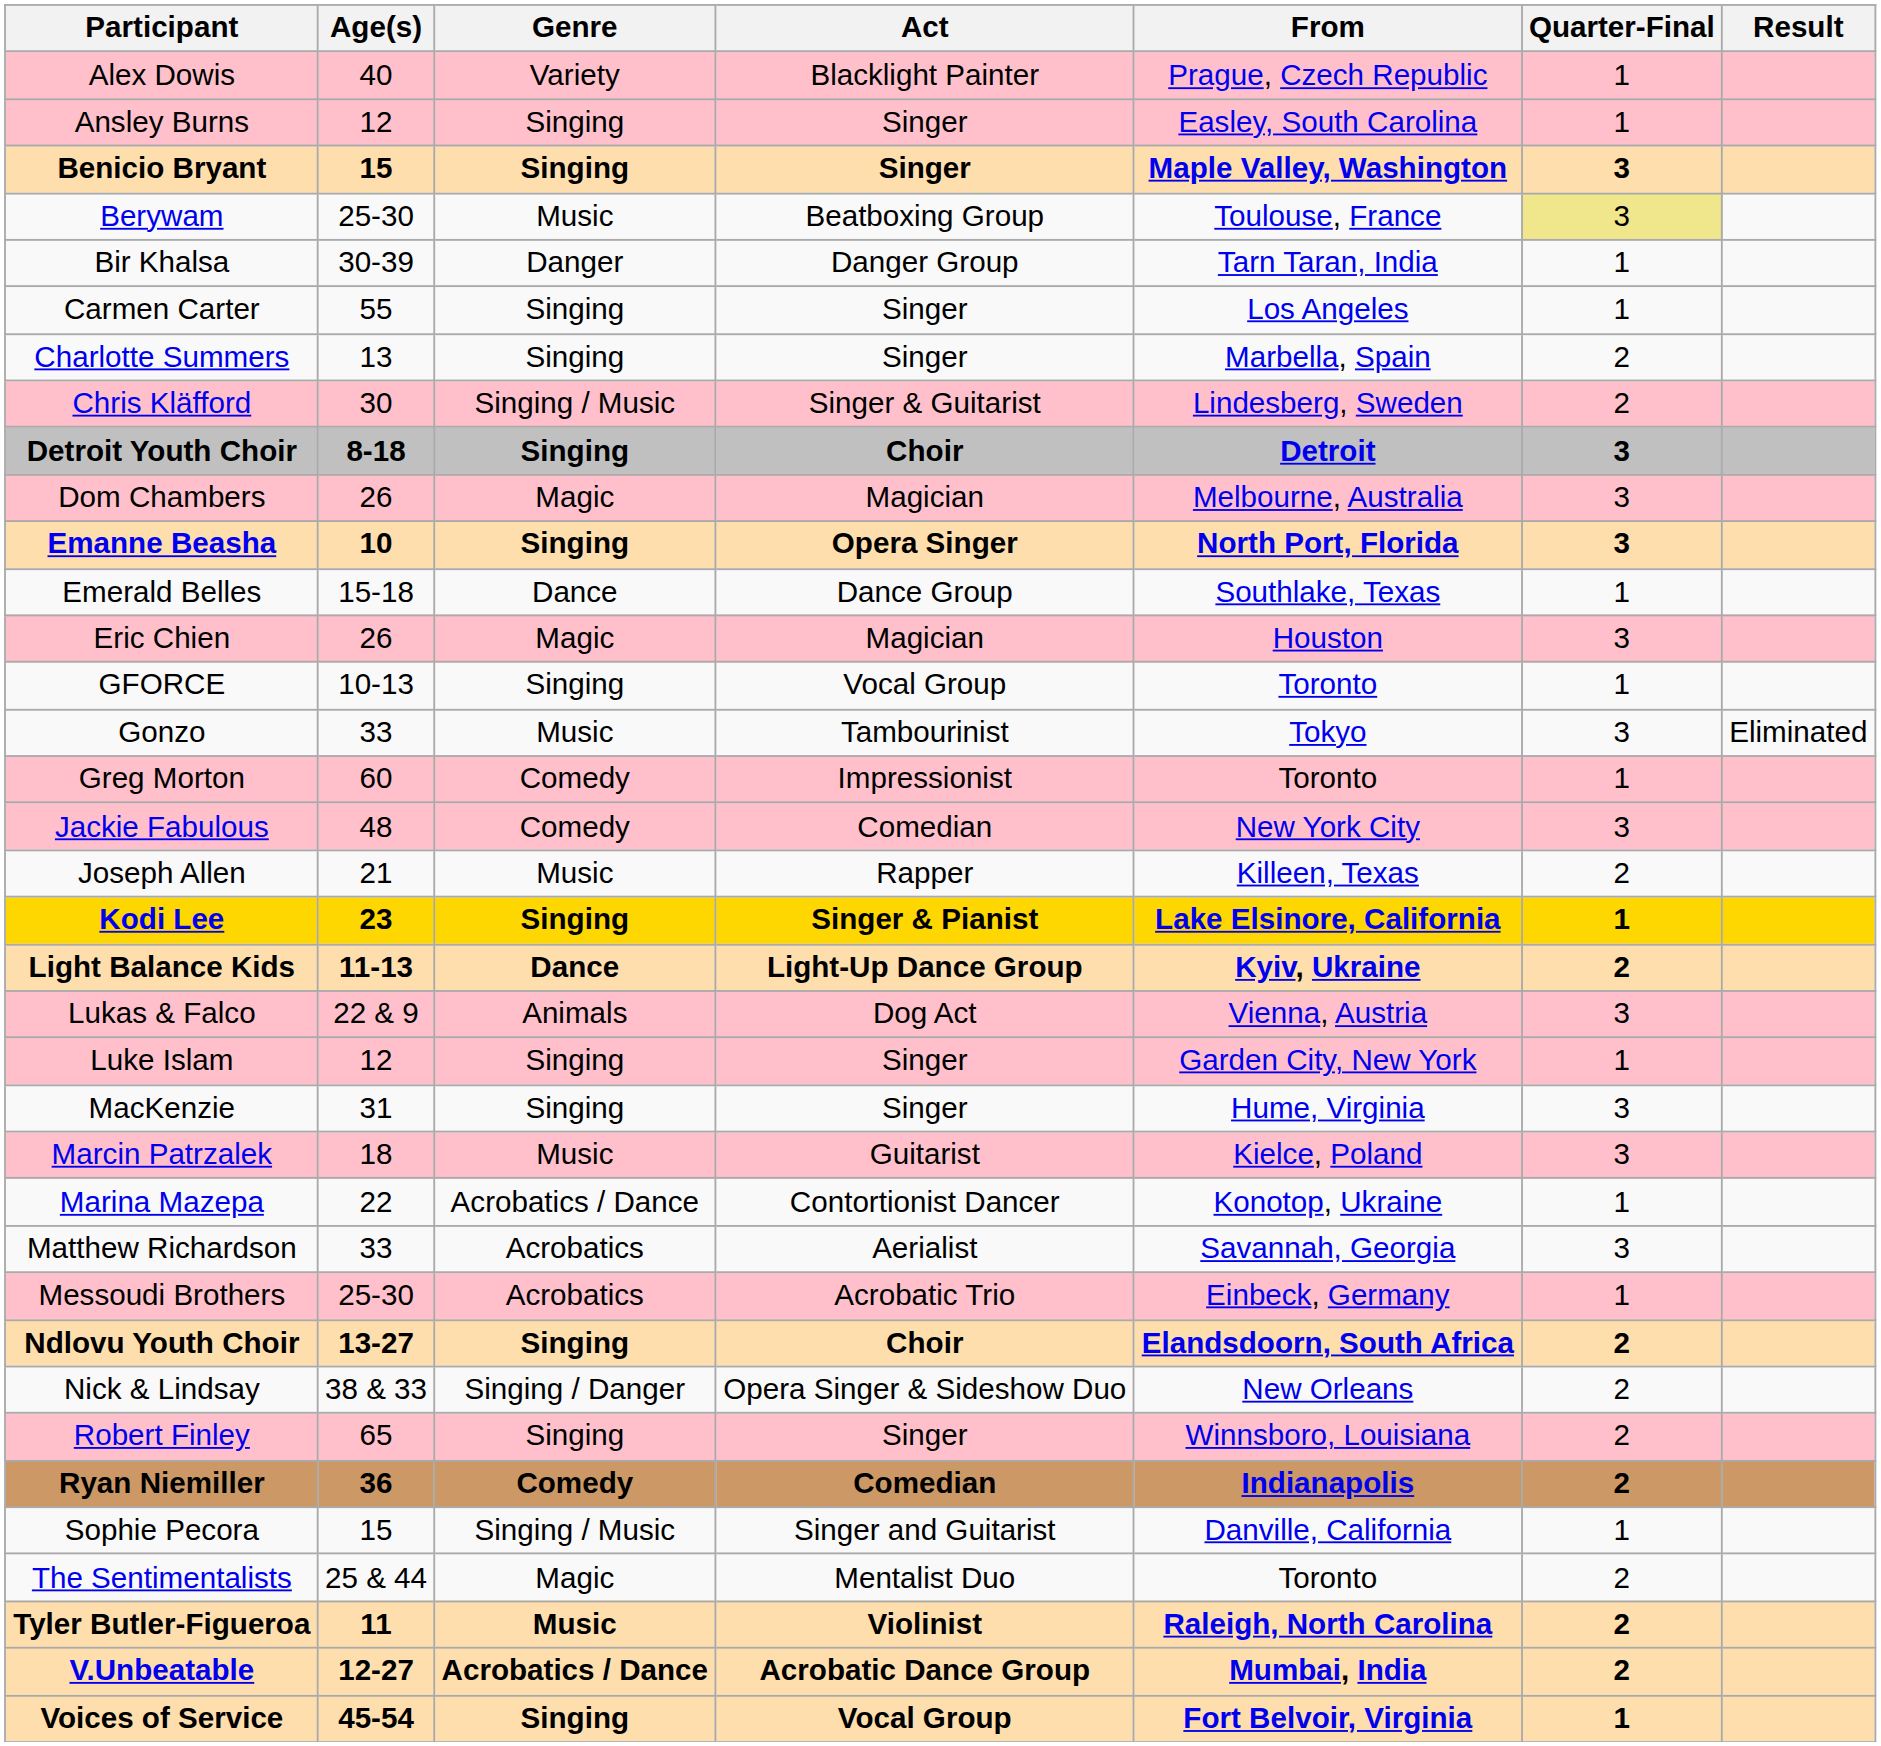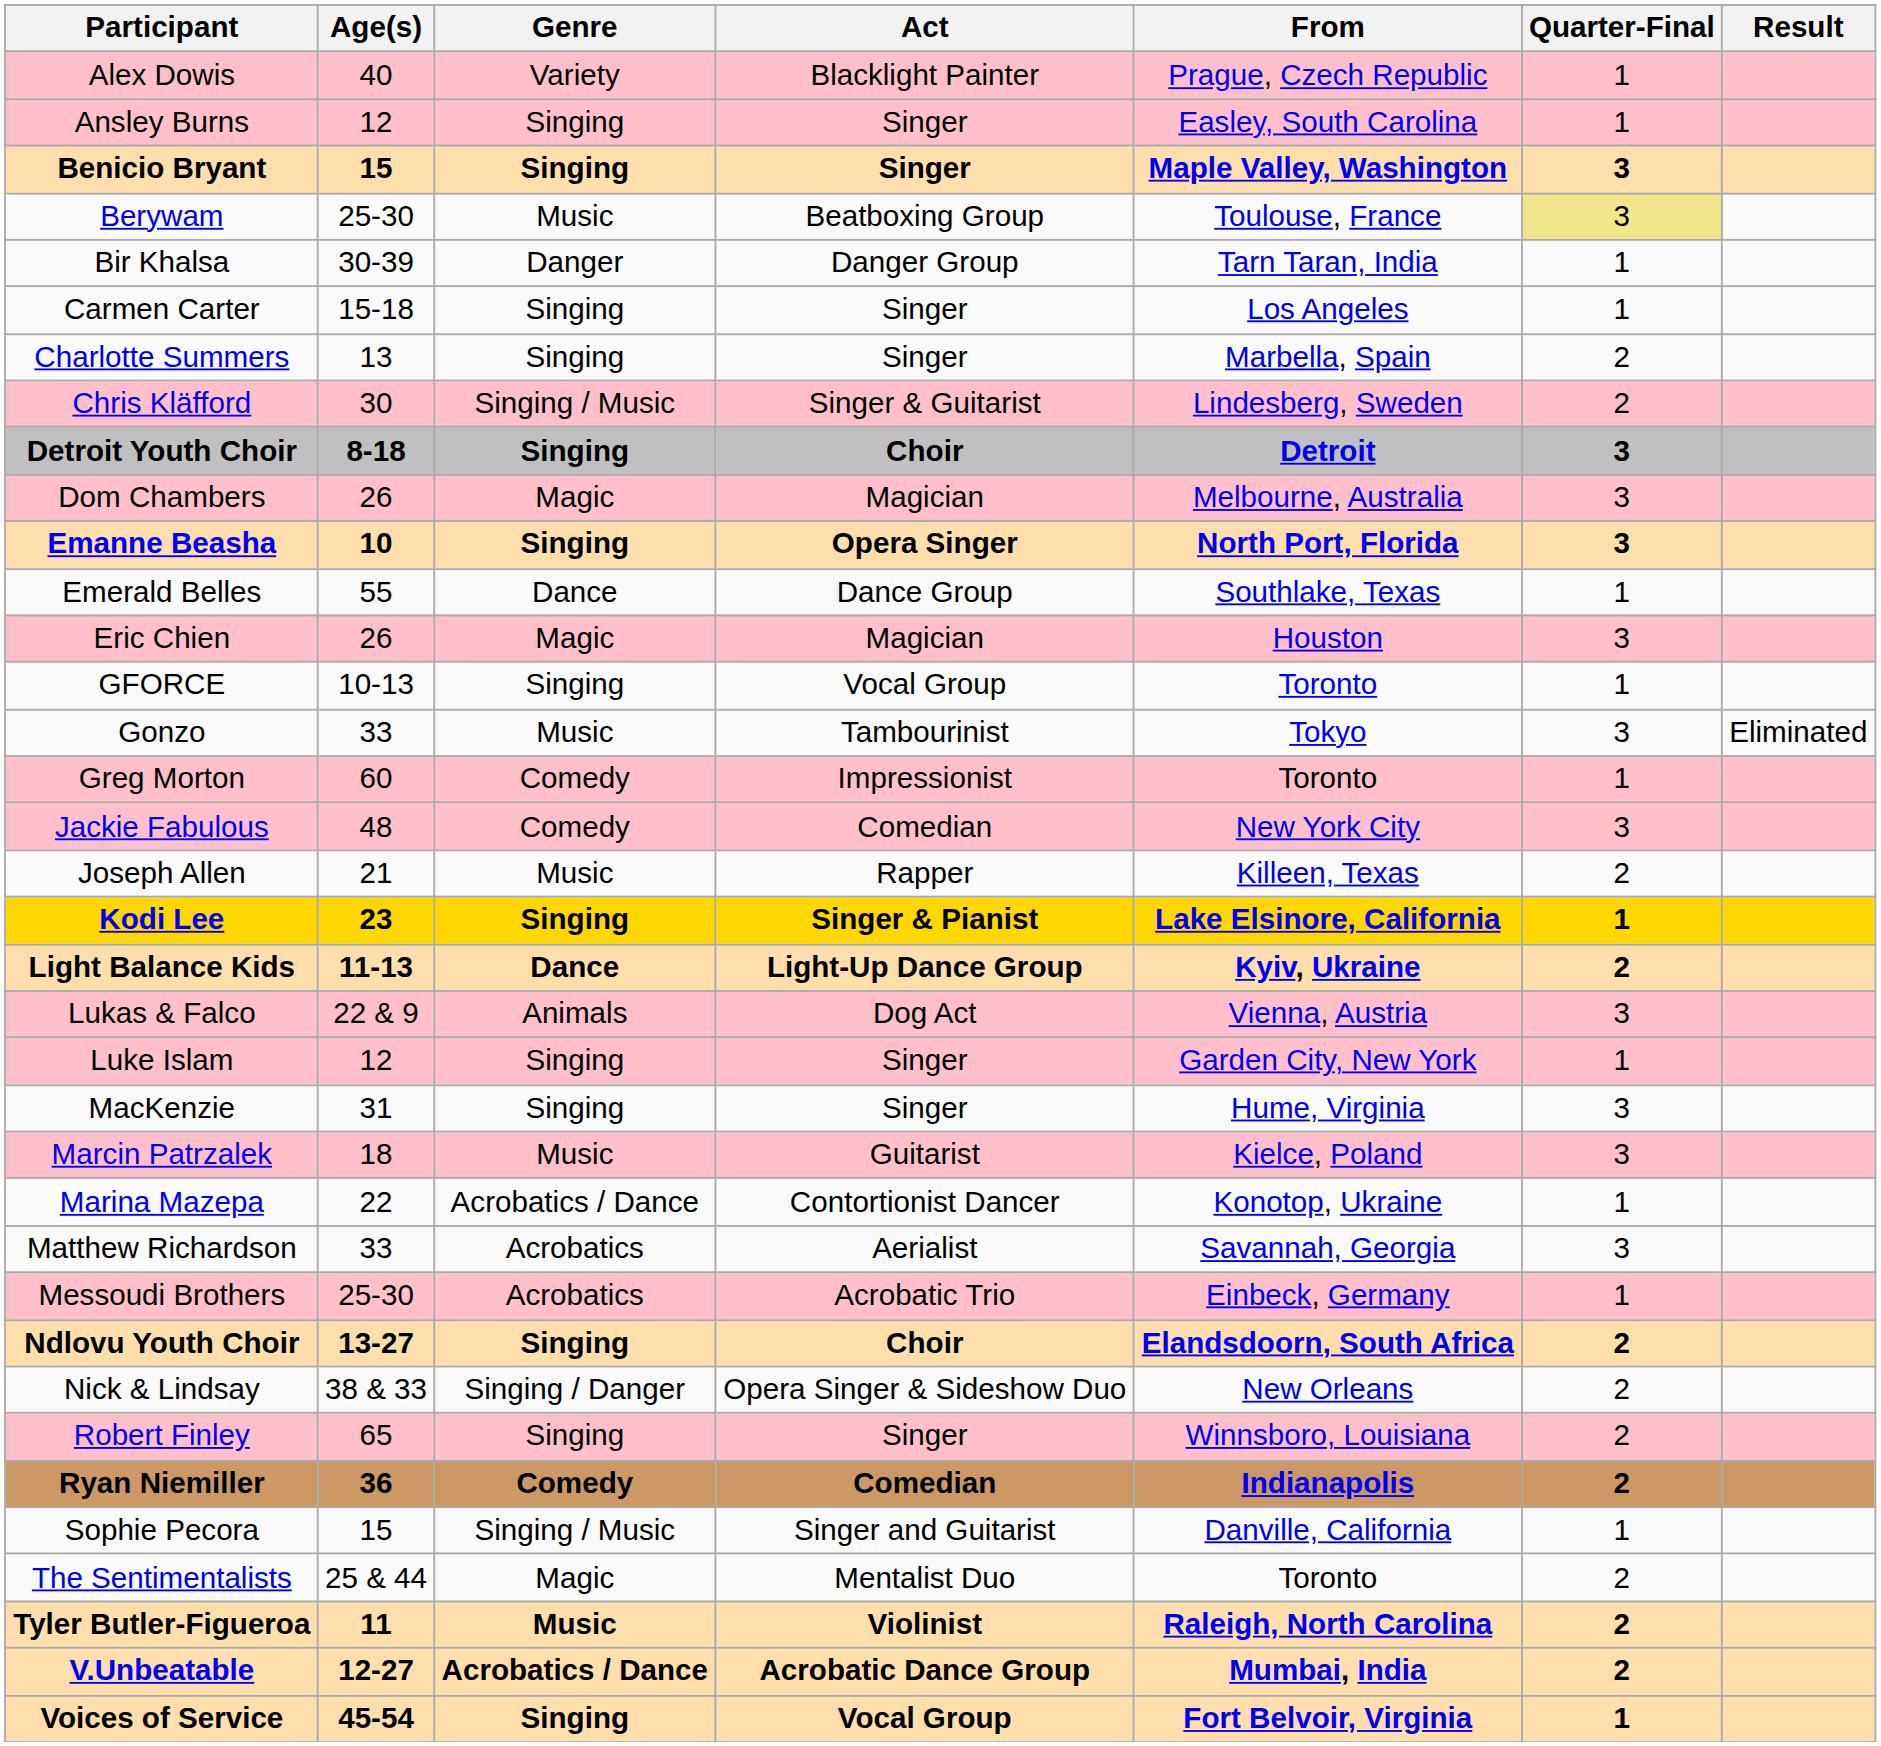Carmen Carter | Age(s): 55 -> 15-18
Emerald Belles | Age(s): 15-18 -> 55
